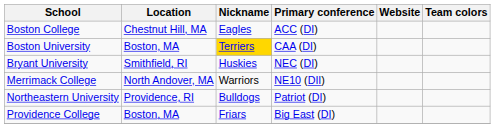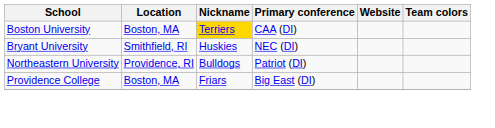- row: Boston College | Chestnut Hill, MA | Eagles | ACC (DI)
- row: Merrimack College | North Andover, MA | Warriors | NE10 (DII)
